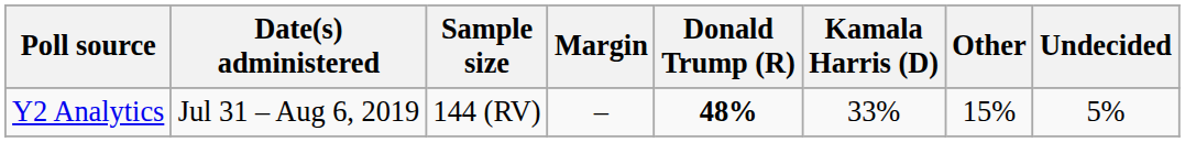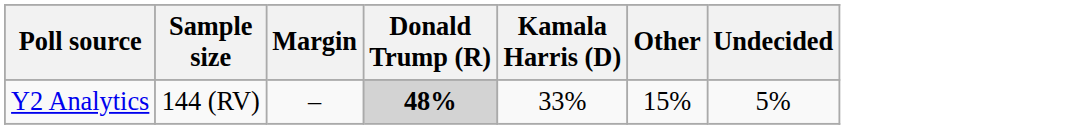- column: Date(s) administered | Jul 31 – Aug 6, 2019
Y2 Analytics | Donald Trump (R): no background -> lightgrey background
